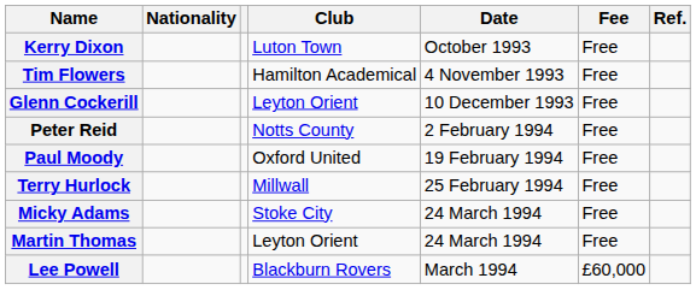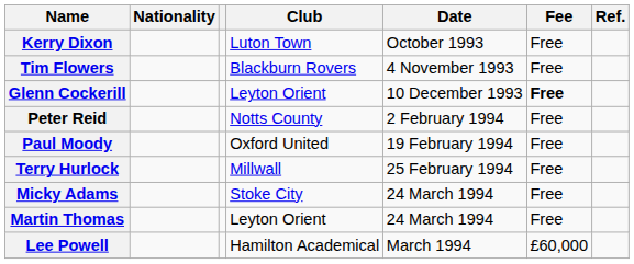Tim Flowers | Club: Hamilton Academical -> Blackburn Rovers
Glenn Cockerill | Fee: normal -> bold
Lee Powell | Club: Blackburn Rovers -> Hamilton Academical
